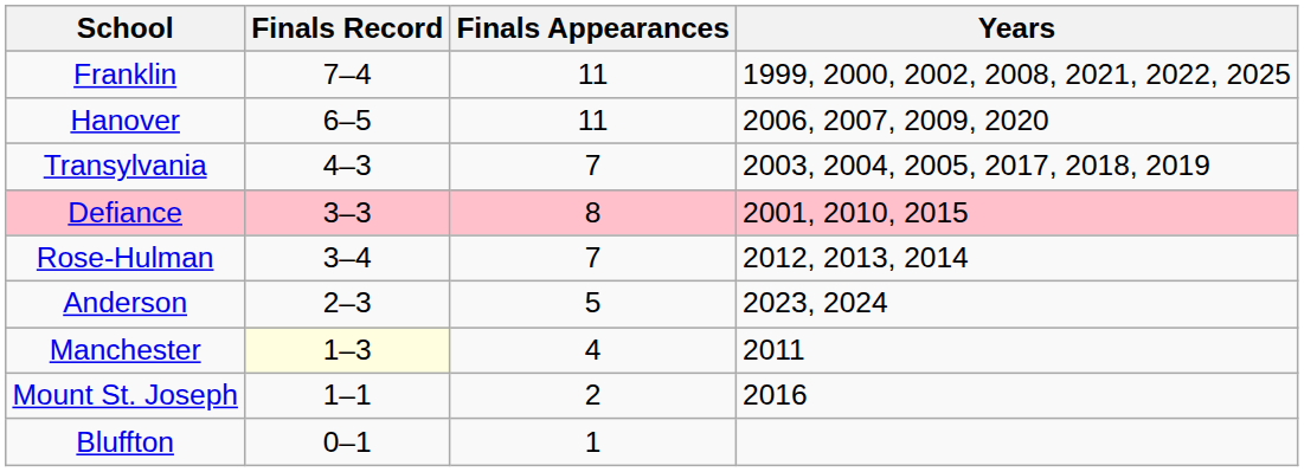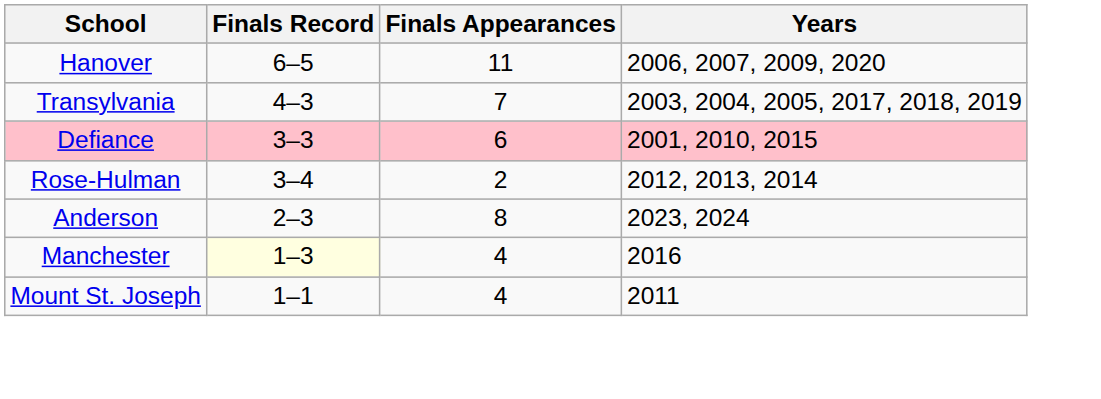- row: Franklin | 7–4 | 11 | 1999, 2000, 2002, 2008, 2021, 2022, 2025
Defiance | Finals Appearances: 8 -> 6
Rose-Hulman | Finals Appearances: 7 -> 2
Anderson | Finals Appearances: 5 -> 8
Manchester | Years: 2011 -> 2016
Mount St. Joseph | Finals Appearances: 2 -> 4
Mount St. Joseph | Years: 2016 -> 2011
- row: Bluffton | 0–1 | 1
